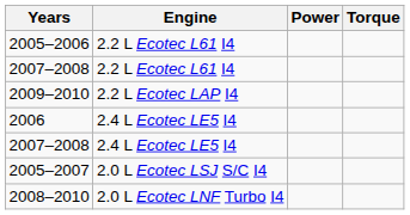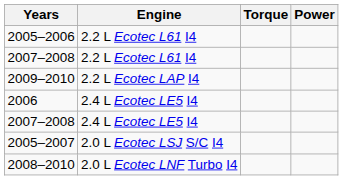columns swapped: Power <-> Torque
